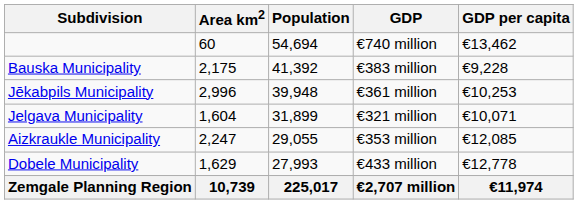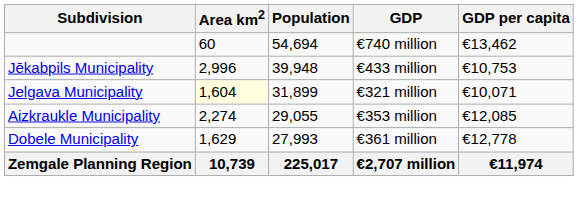- row: Bauska Municipality | 2,175 | 41,392 | €383 million | €9,228
Jēkabpils Municipality | GDP: €361 million -> €433 million
Jēkabpils Municipality | GDP per capita: €10,253 -> €10,753
Jelgava Municipality | Area km2: no background -> lightyellow background
Aizkraukle Municipality | Area km2: 2,247 -> 2,274
Dobele Municipality | GDP: €433 million -> €361 million
